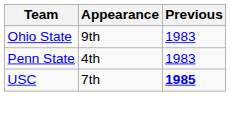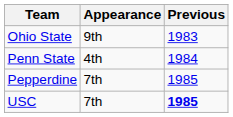Penn State | Previous: 1983 -> 1984
+ row: Pepperdine | 7th | 1985
